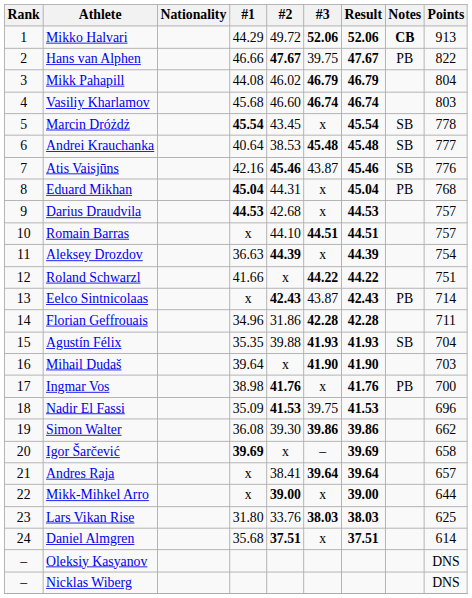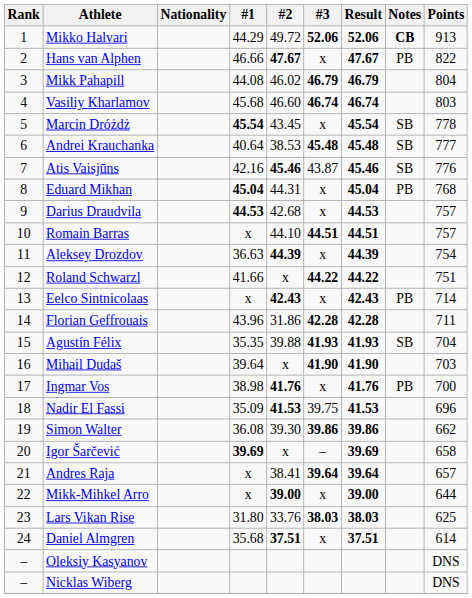Hans van Alphen | #3: 39.75 -> x
Eelco Sintnicolaas | #3: 43.87 -> x
Florian Geffrouais | #1: 34.96 -> 43.96
